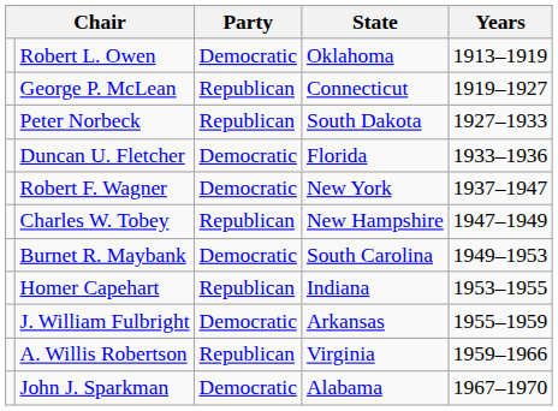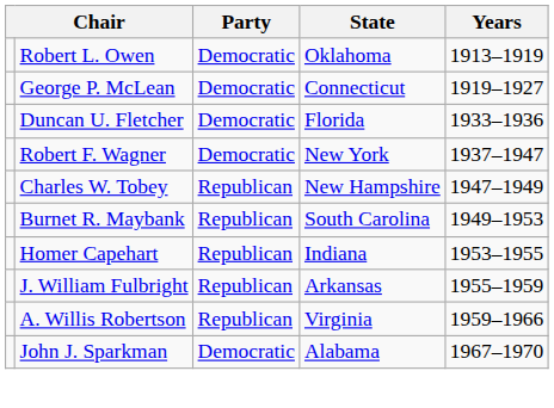George P. McLean | Party: Republican -> Democratic
- row: Peter Norbeck | Republican | South Dakota | 1927–1933
Burnet R. Maybank | Party: Democratic -> Republican
J. William Fulbright | Party: Democratic -> Republican
